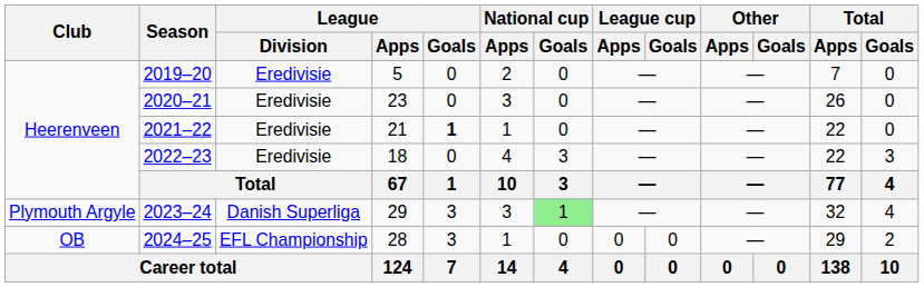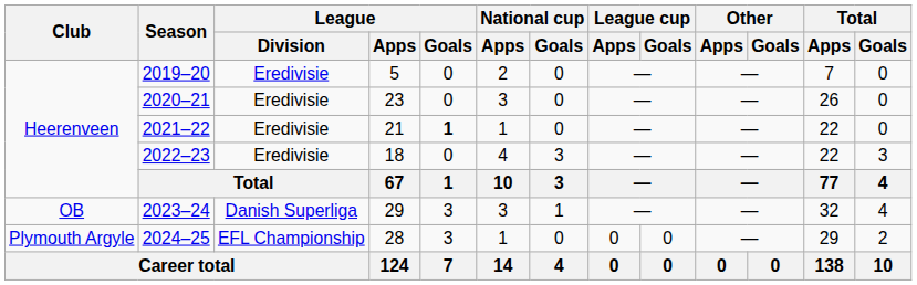2023–24 | Club: Plymouth Argyle -> OB
2023–24 | National cup / Goals: lightgreen background -> no background
2024–25 | Club: OB -> Plymouth Argyle
